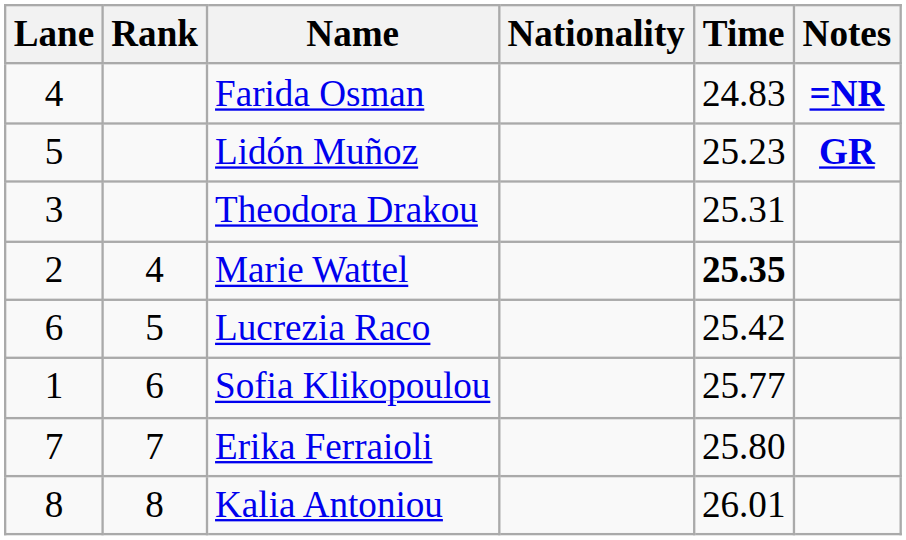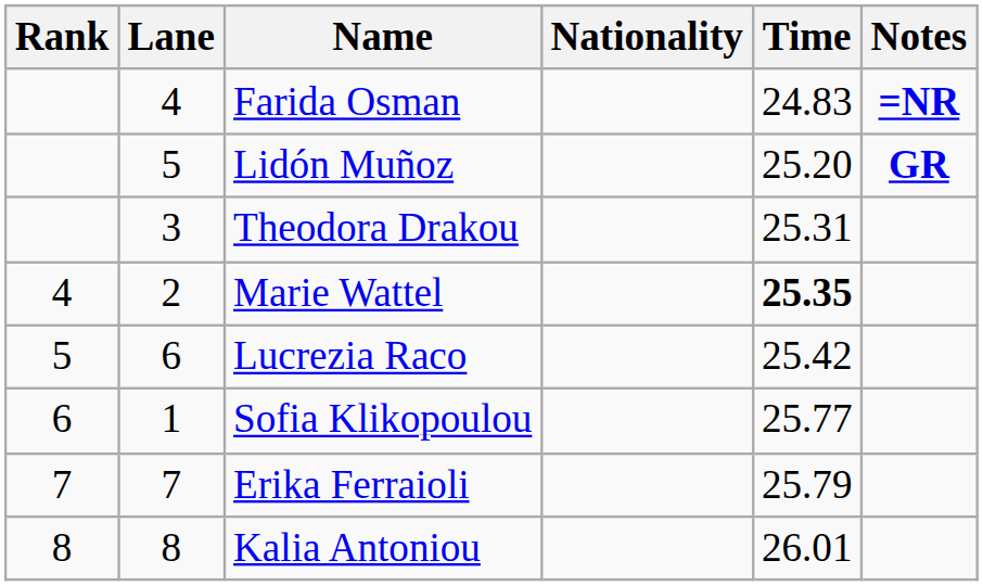columns swapped: Rank <-> Lane
Lidón Muñoz | Time: 25.23 -> 25.20
Erika Ferraioli | Time: 25.80 -> 25.79
